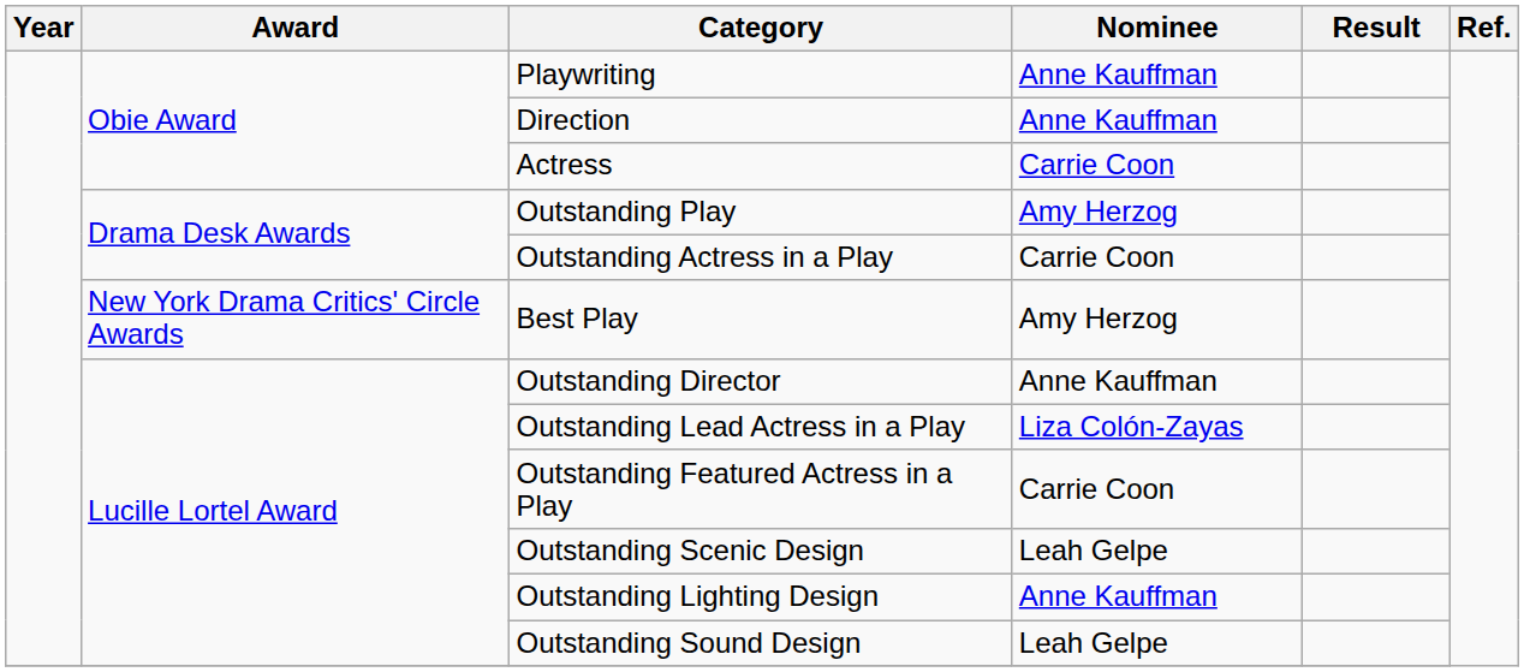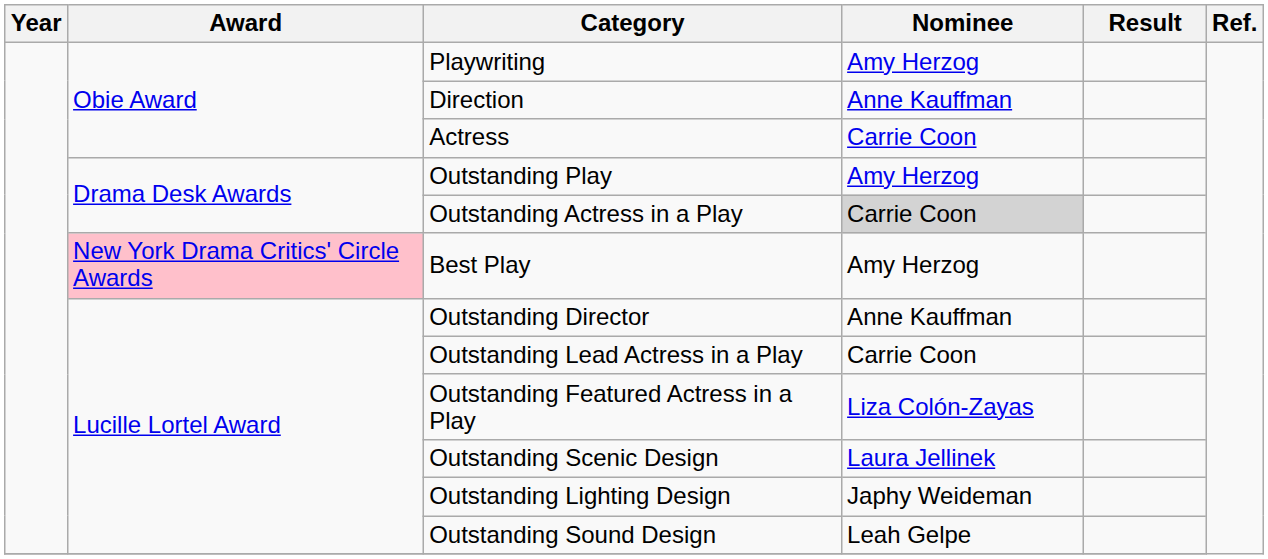Playwriting | Nominee: Anne Kauffman -> Amy Herzog
Outstanding Actress in a Play | Nominee: no background -> lightgrey background
Best Play | Award: no background -> pink background
Outstanding Lead Actress in a Play | Nominee: Liza Colón-Zayas -> Carrie Coon
Outstanding Featured Actress in a Play | Nominee: Carrie Coon -> Liza Colón-Zayas
Outstanding Scenic Design | Nominee: Leah Gelpe -> Laura Jellinek
Outstanding Lighting Design | Nominee: Anne Kauffman -> Japhy Weideman
